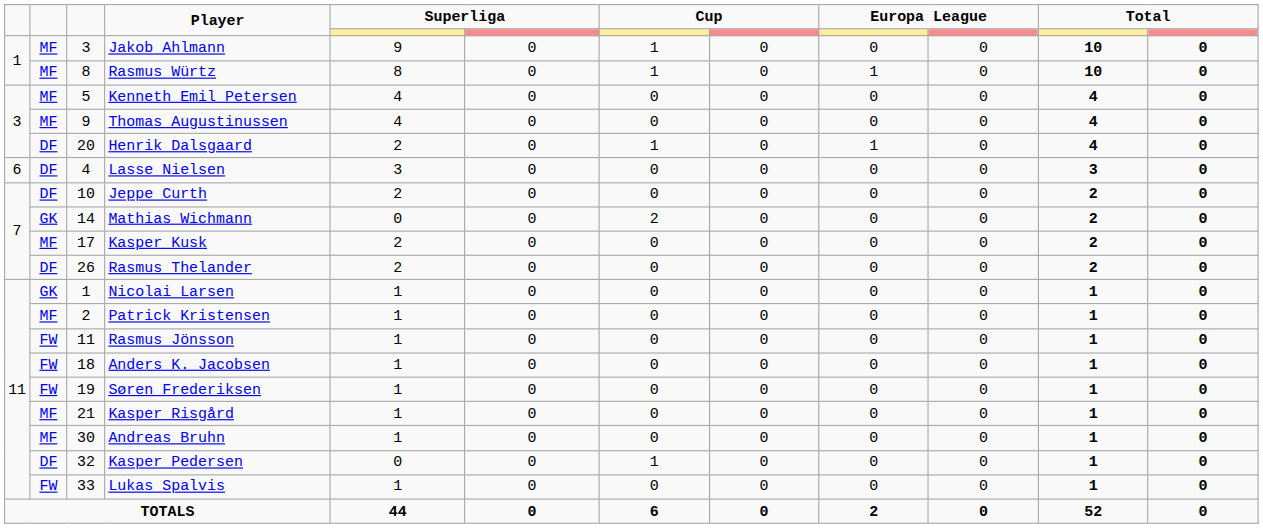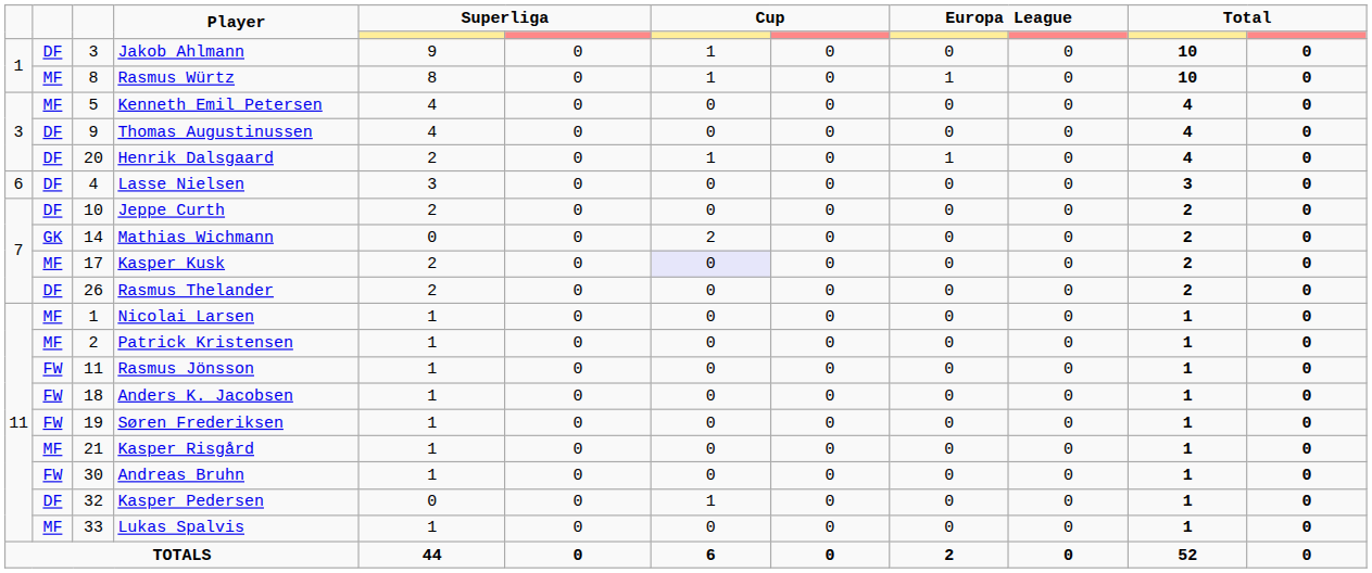Jakob Ahlmann | column 2: MF -> DF
Thomas Augustinussen | column 2: MF -> DF
Kasper Kusk | column 7: no background -> lavender background
Nicolai Larsen | column 2: GK -> MF
Andreas Bruhn | column 2: MF -> FW
Lukas Spalvis | column 2: FW -> MF
